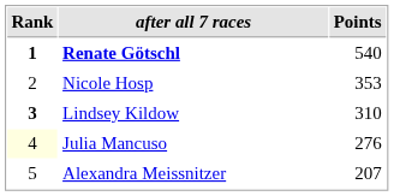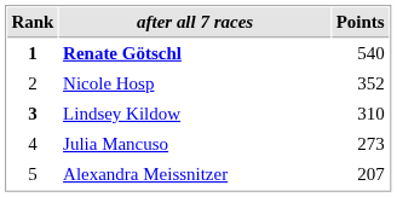Nicole Hosp | Points: 353 -> 352
Julia Mancuso | Rank: lightyellow background -> no background
Julia Mancuso | Points: 276 -> 273
